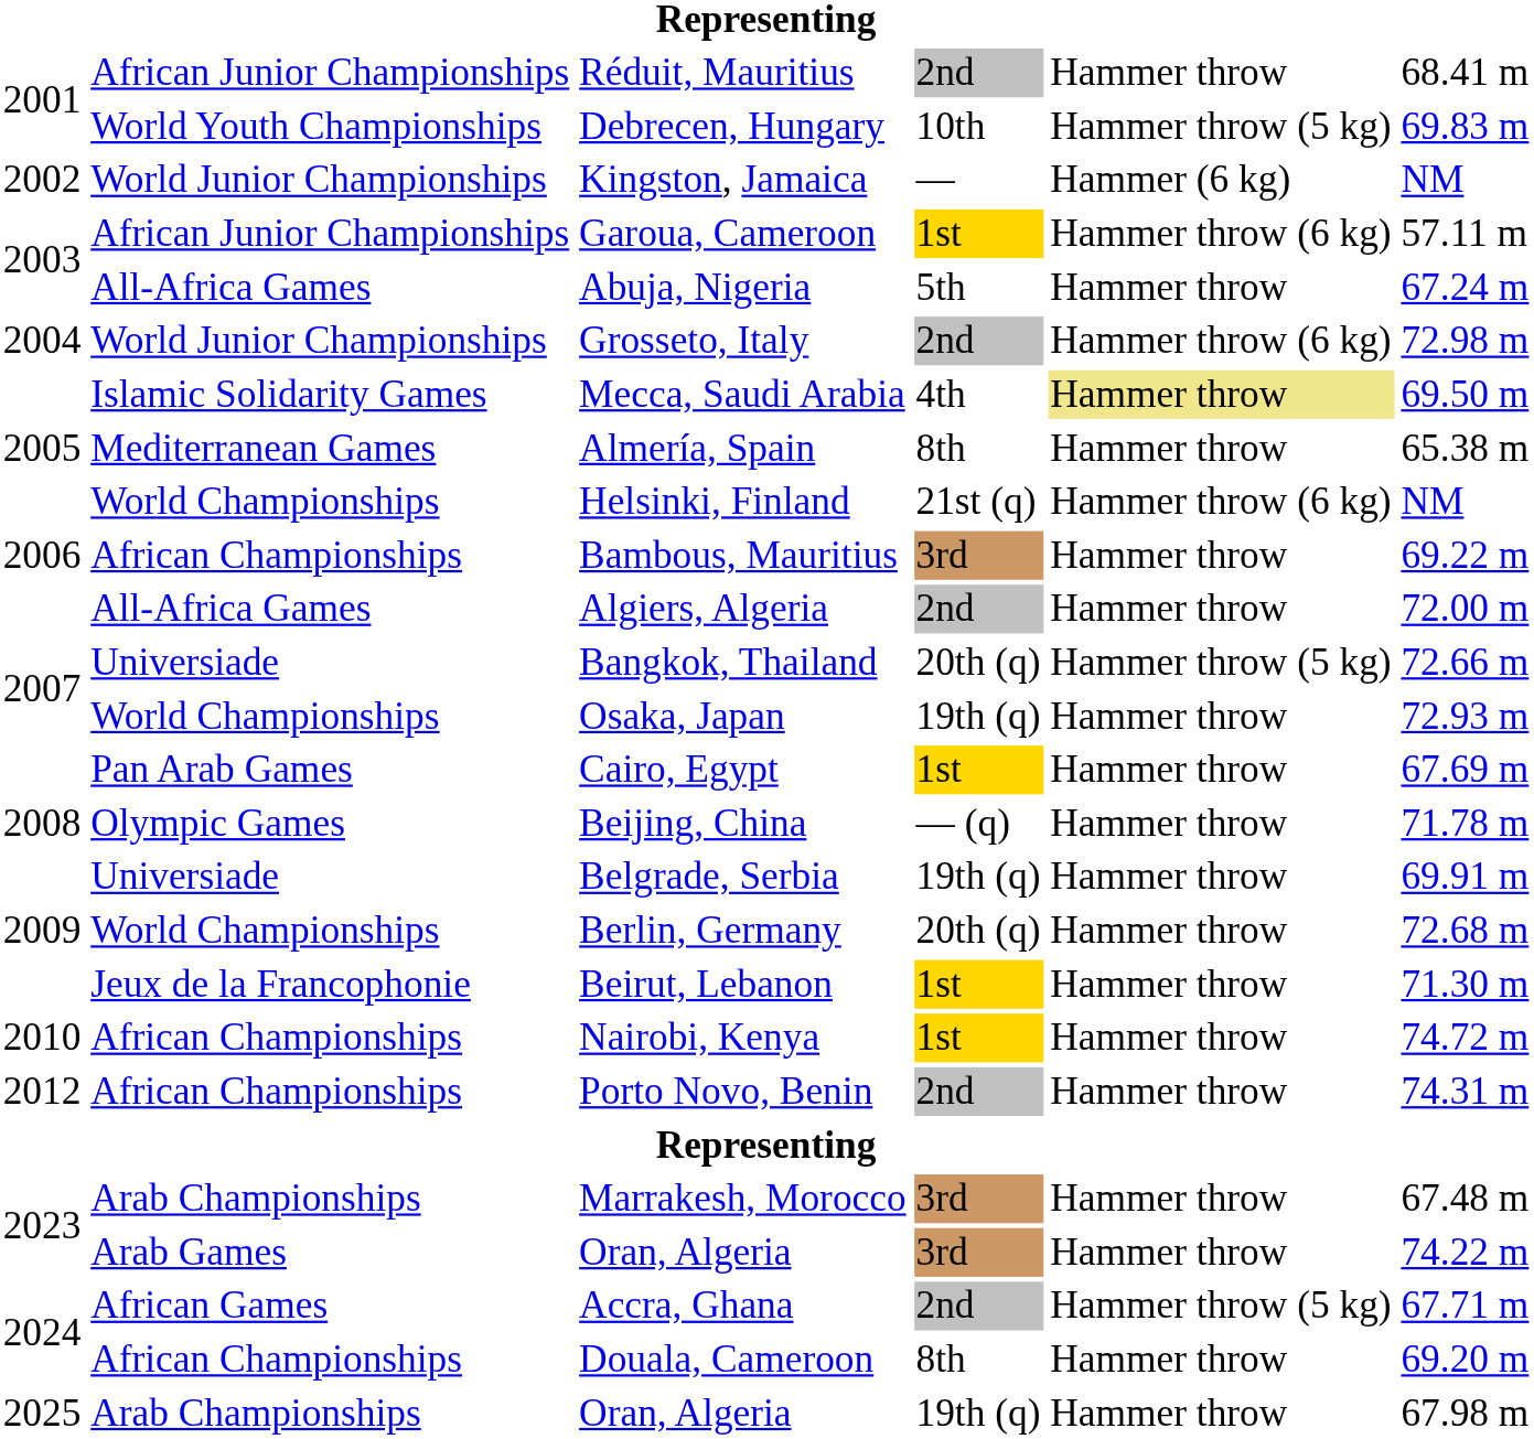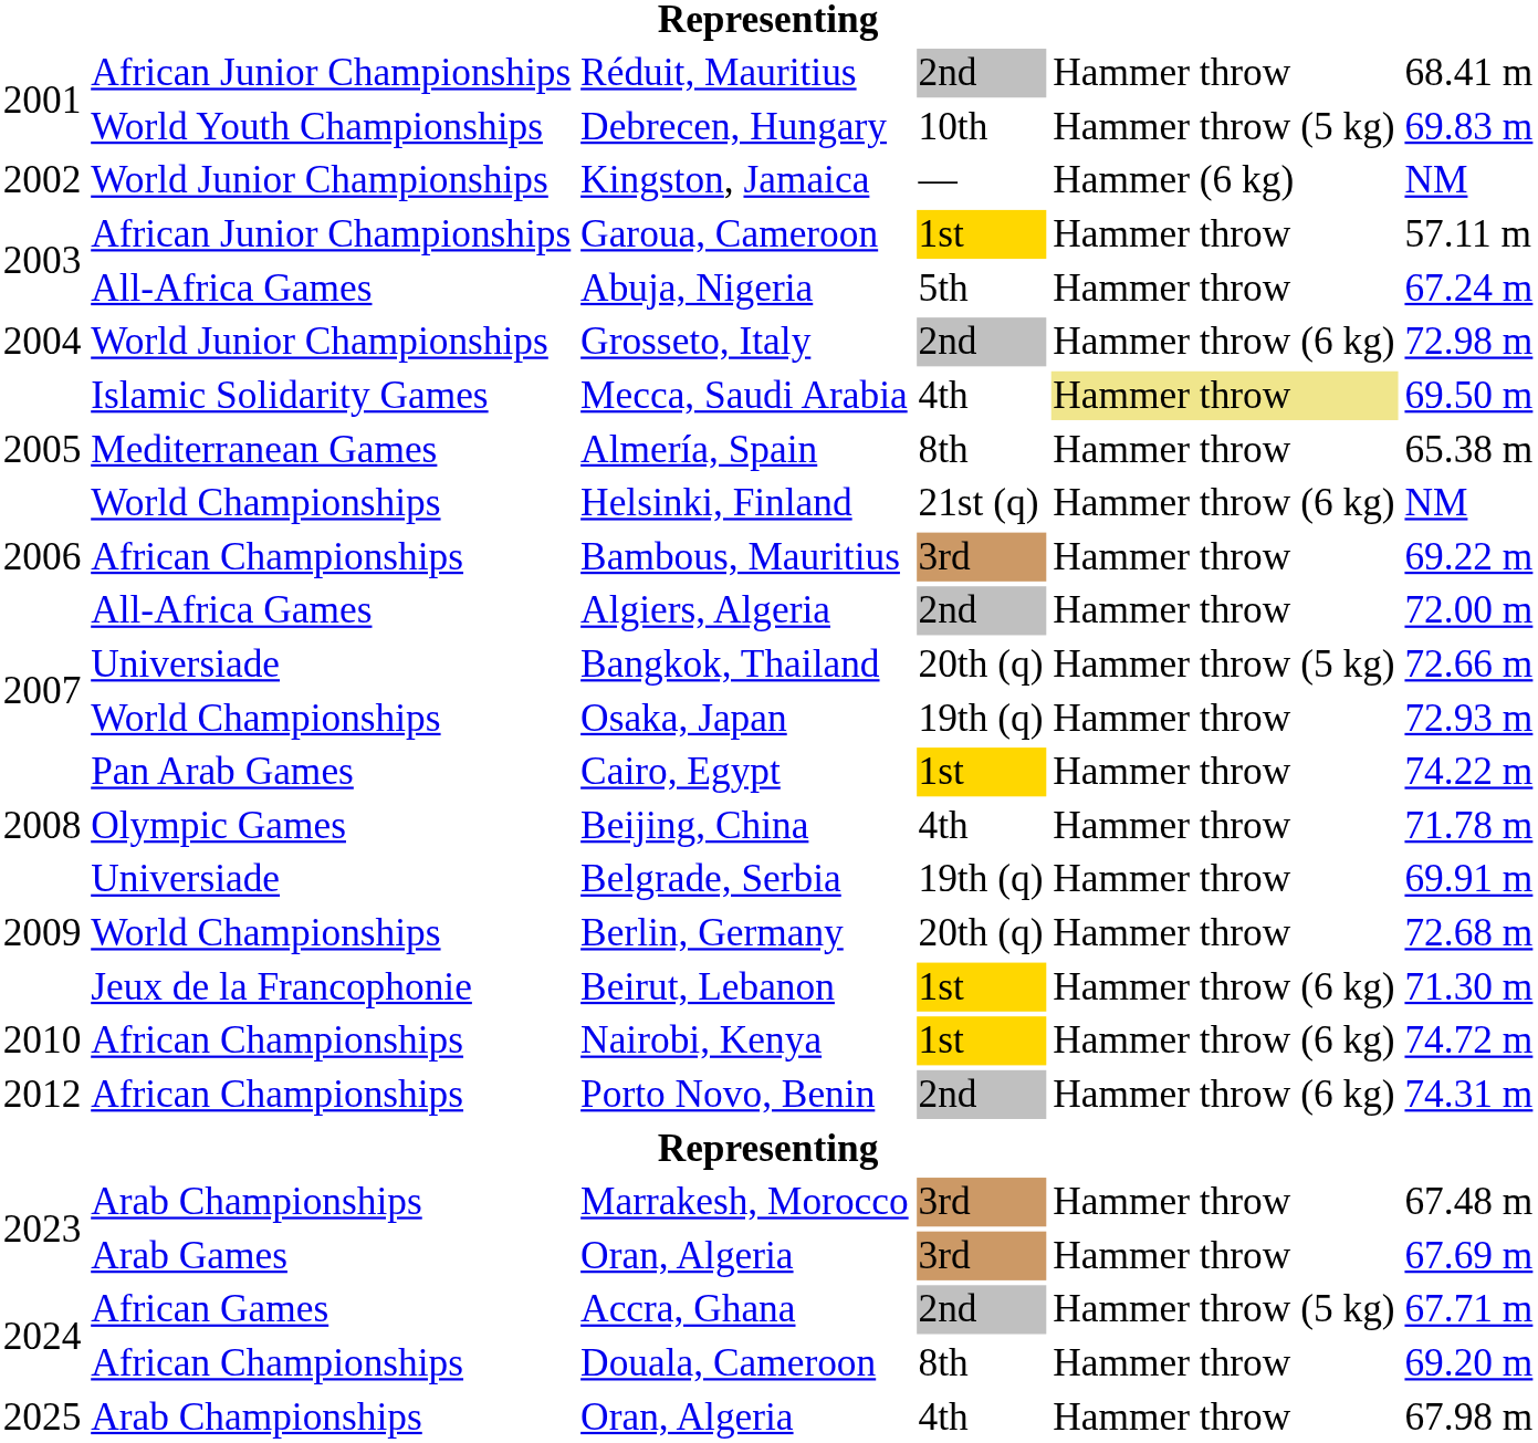Garoua, Cameroon | column 5: Hammer throw (6 kg) -> Hammer throw
Cairo, Egypt | column 6: 67.69 m -> 74.22 m
Beijing, China | column 4: — (q) -> 4th
Beirut, Lebanon | column 5: Hammer throw -> Hammer throw (6 kg)
Nairobi, Kenya | column 5: Hammer throw -> Hammer throw (6 kg)
Porto Novo, Benin | column 5: Hammer throw -> Hammer throw (6 kg)
Arab Games / Oran, Algeria | column 6: 74.22 m -> 67.69 m
Arab Championships / Oran, Algeria | column 4: 19th (q) -> 4th
